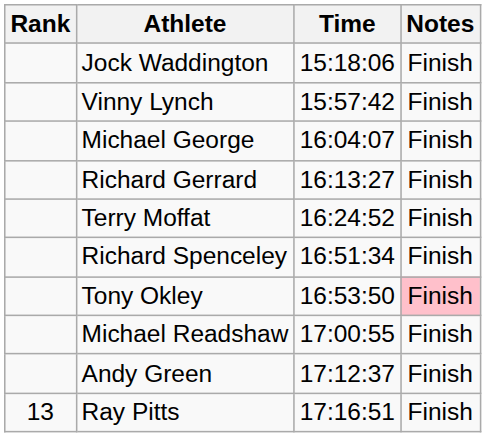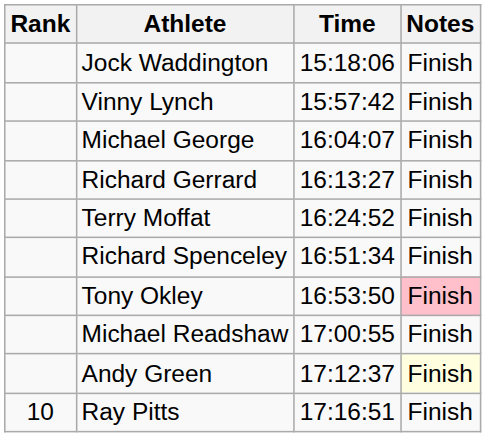Andy Green | Notes: no background -> lightyellow background
Ray Pitts | Rank: 13 -> 10
